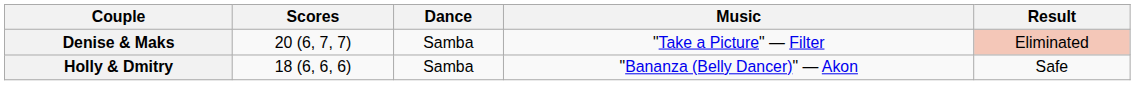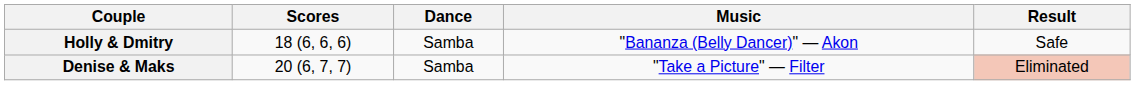rows swapped: Holly & Dmitry <-> Denise & Maks
